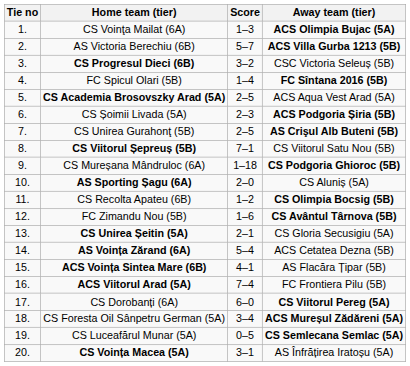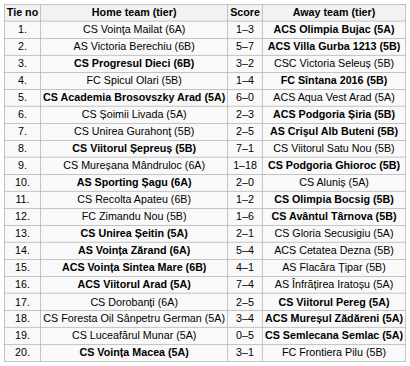CS Academia Brosovszky Arad (5A) | Score: 2–5 -> 6–0
ACS Viitorul Arad (5A) | Away team (tier): FC Frontiera Pilu (5B) -> AS Înfrățirea Iratoșu (5A)
CS Dorobanți (6A) | Score: 6–0 -> 2–5
CS Voința Macea (5A) | Away team (tier): AS Înfrățirea Iratoșu (5A) -> FC Frontiera Pilu (5B)
